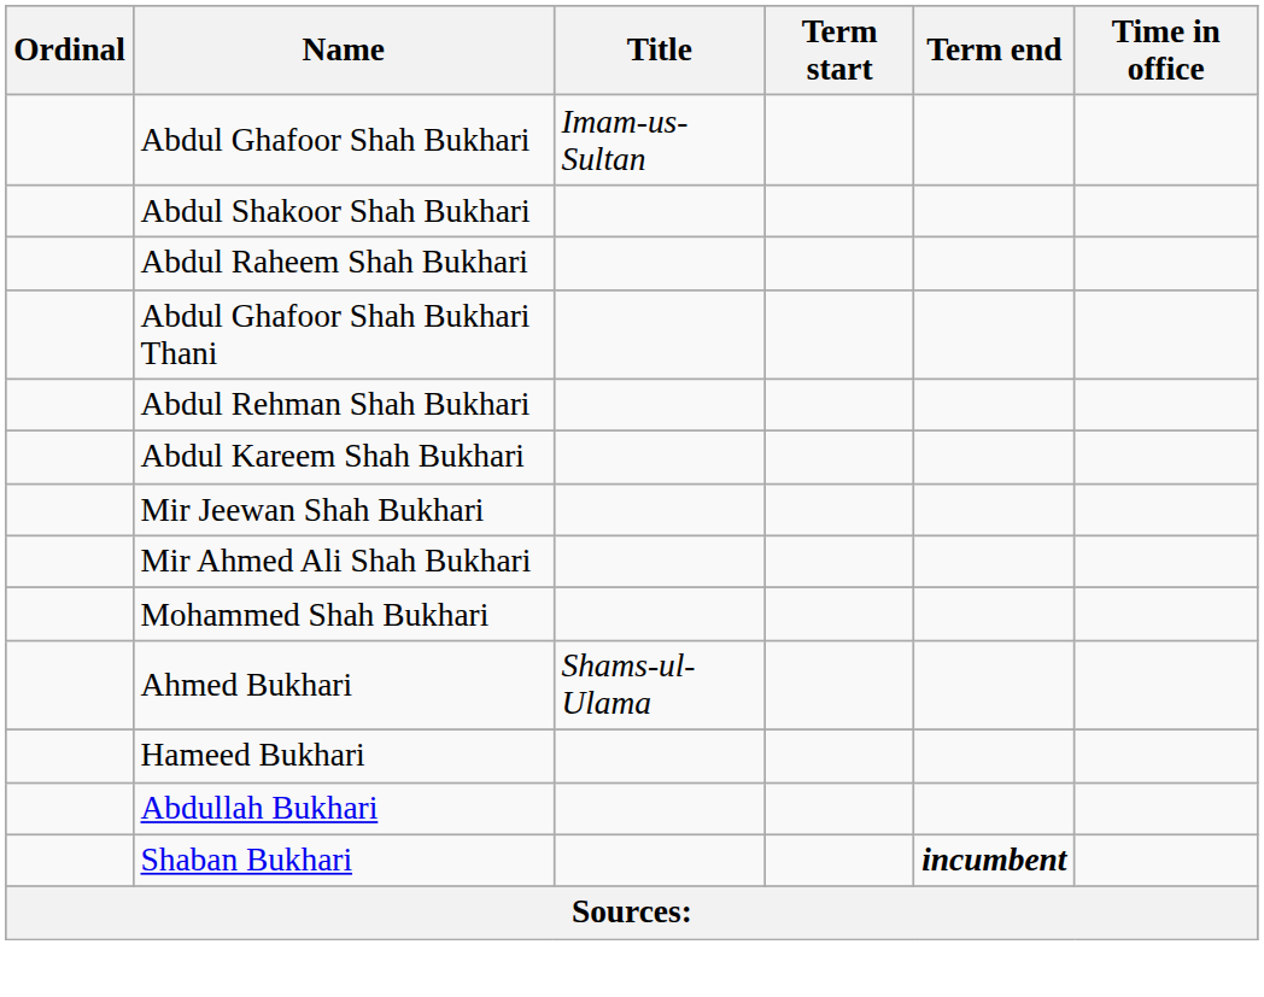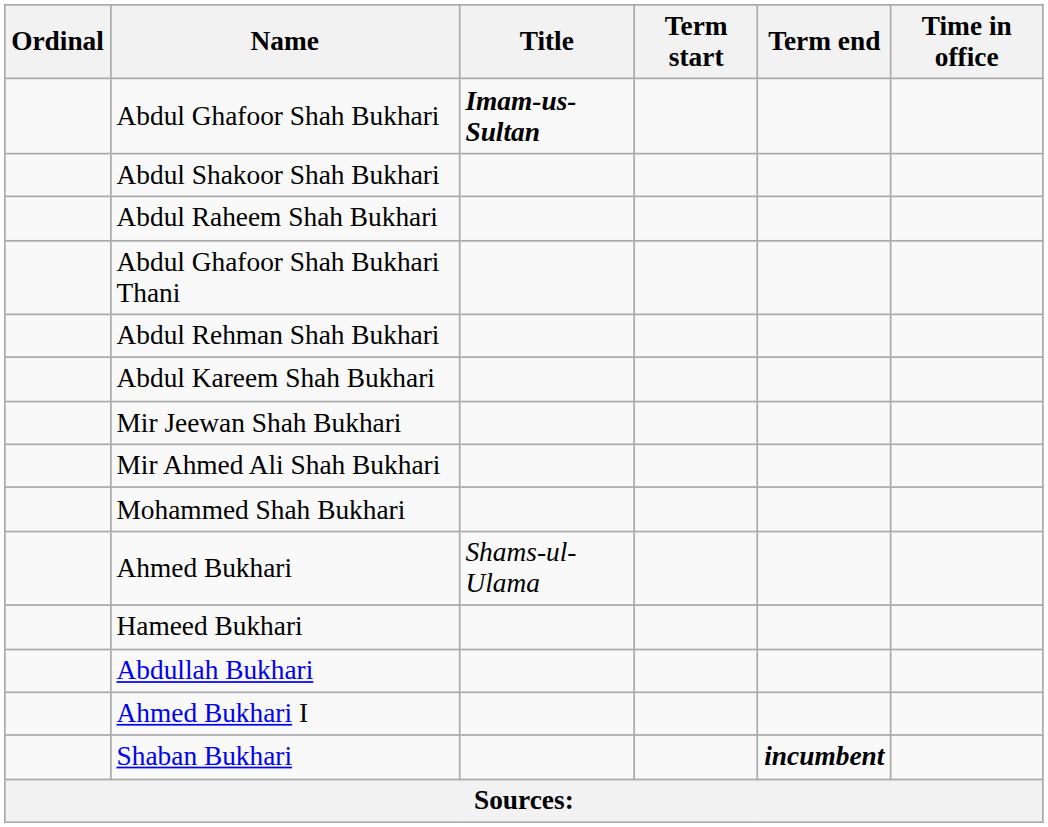Abdul Ghafoor Shah Bukhari | Title: normal -> bold
+ row: Ahmed Bukhari I
